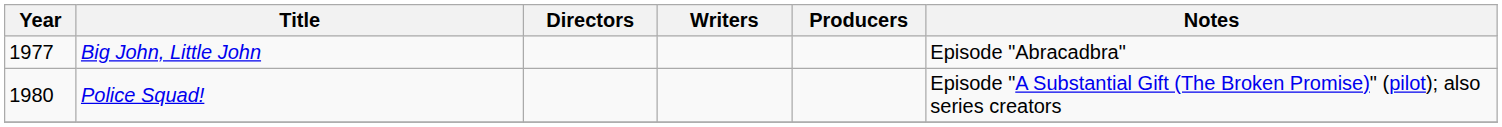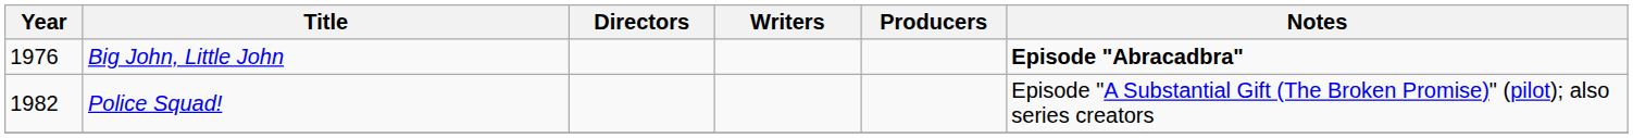Big John, Little John | Year: 1977 -> 1976
Big John, Little John | Notes: normal -> bold
Police Squad! | Year: 1980 -> 1982
